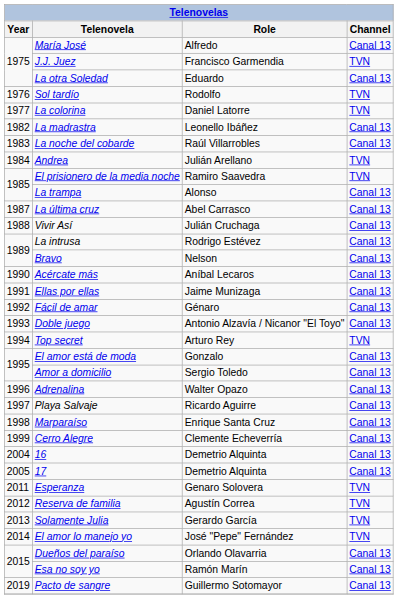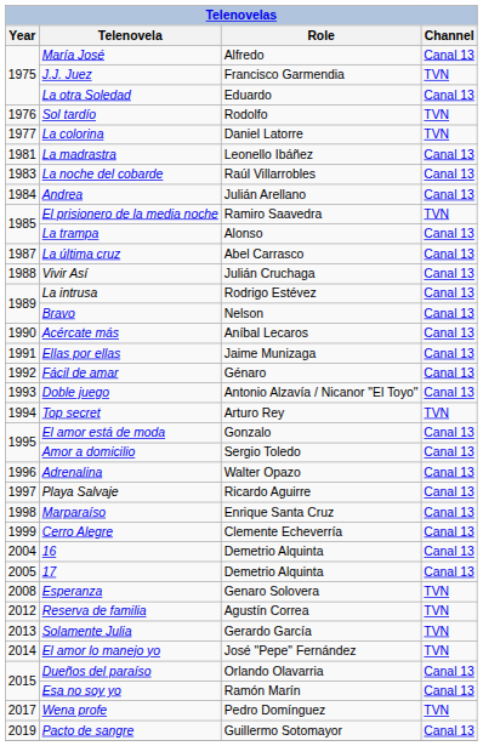La madrastra | Year: 1982 -> 1981
Andrea | Channel: TVN -> Canal 13
Esperanza | Year: 2011 -> 2008
+ row: 2017 | Wena profe | Pedro Domínguez | TVN
